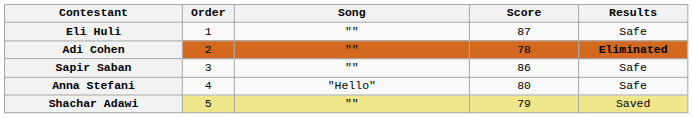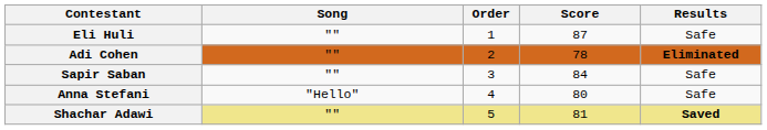columns swapped: Order <-> Song
Sapir Saban | Score: 86 -> 84
Shachar Adawi | Score: 79 -> 81
Shachar Adawi | Results: normal -> bold
